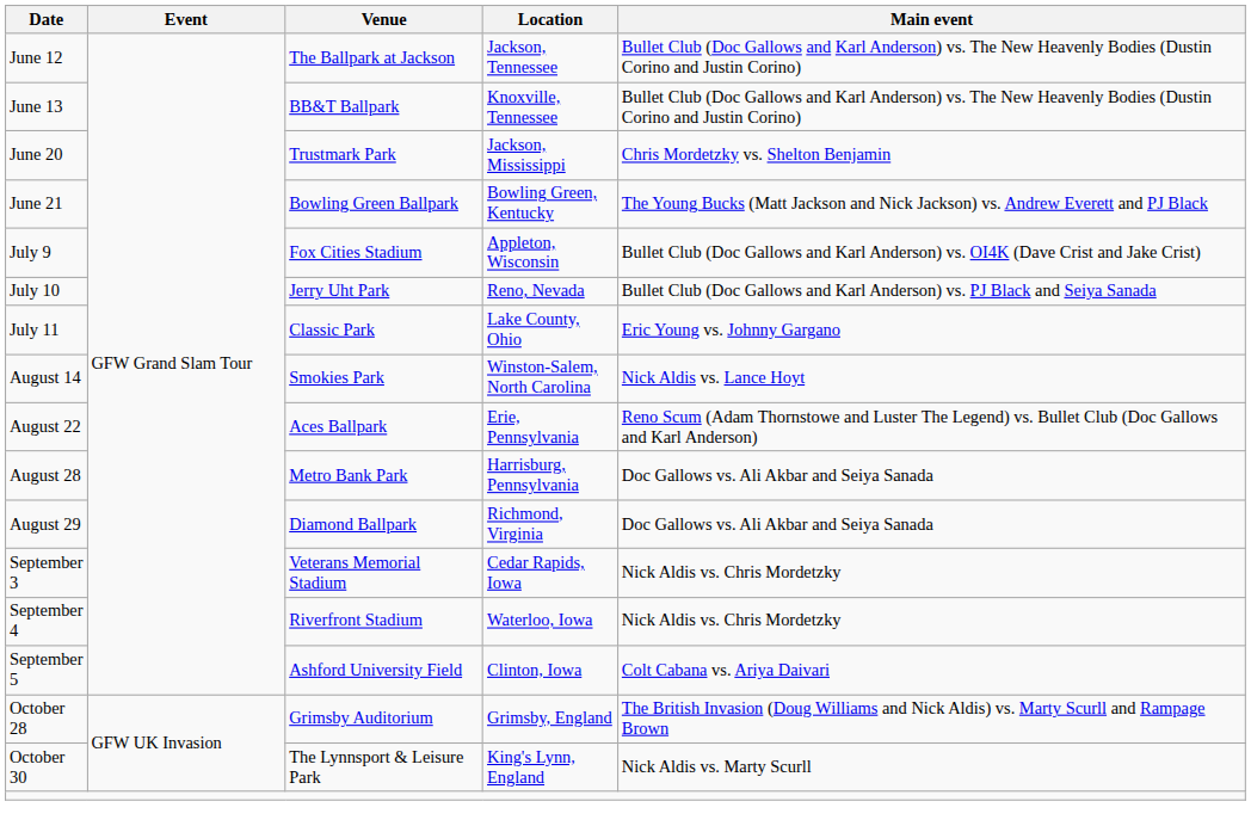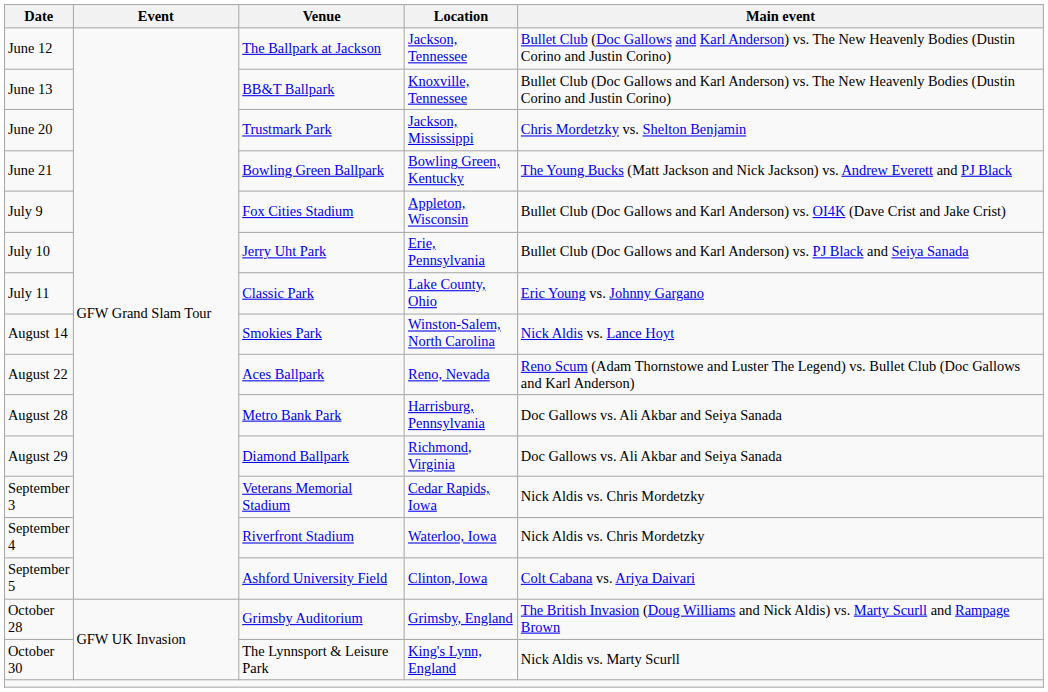July 10 | Location: Reno, Nevada -> Erie, Pennsylvania
August 22 | Location: Erie, Pennsylvania -> Reno, Nevada
